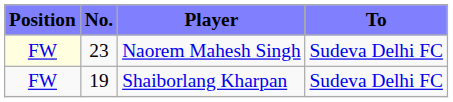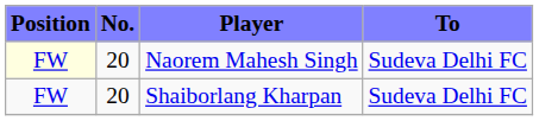Naorem Mahesh Singh | No.: 23 -> 20
Shaiborlang Kharpan | No.: 19 -> 20
